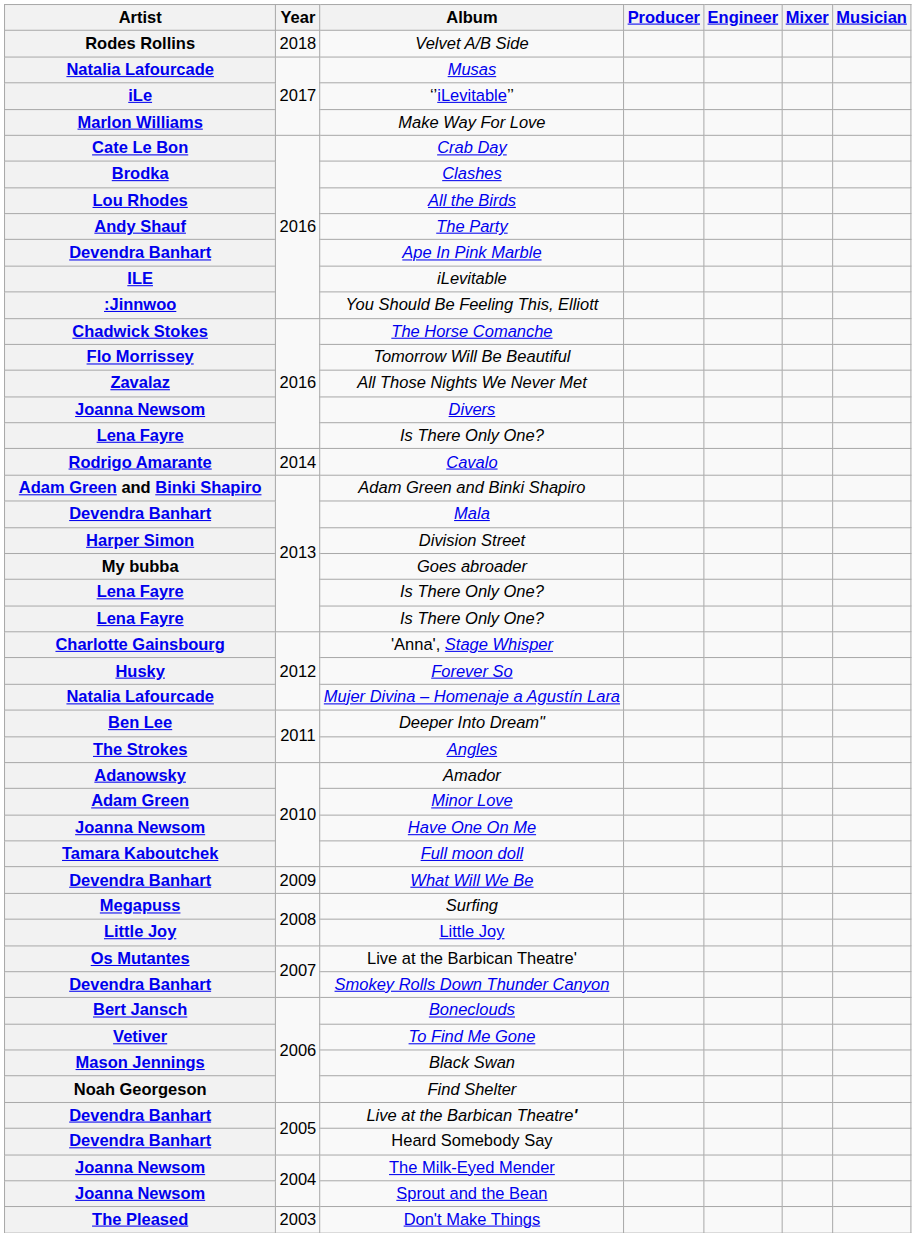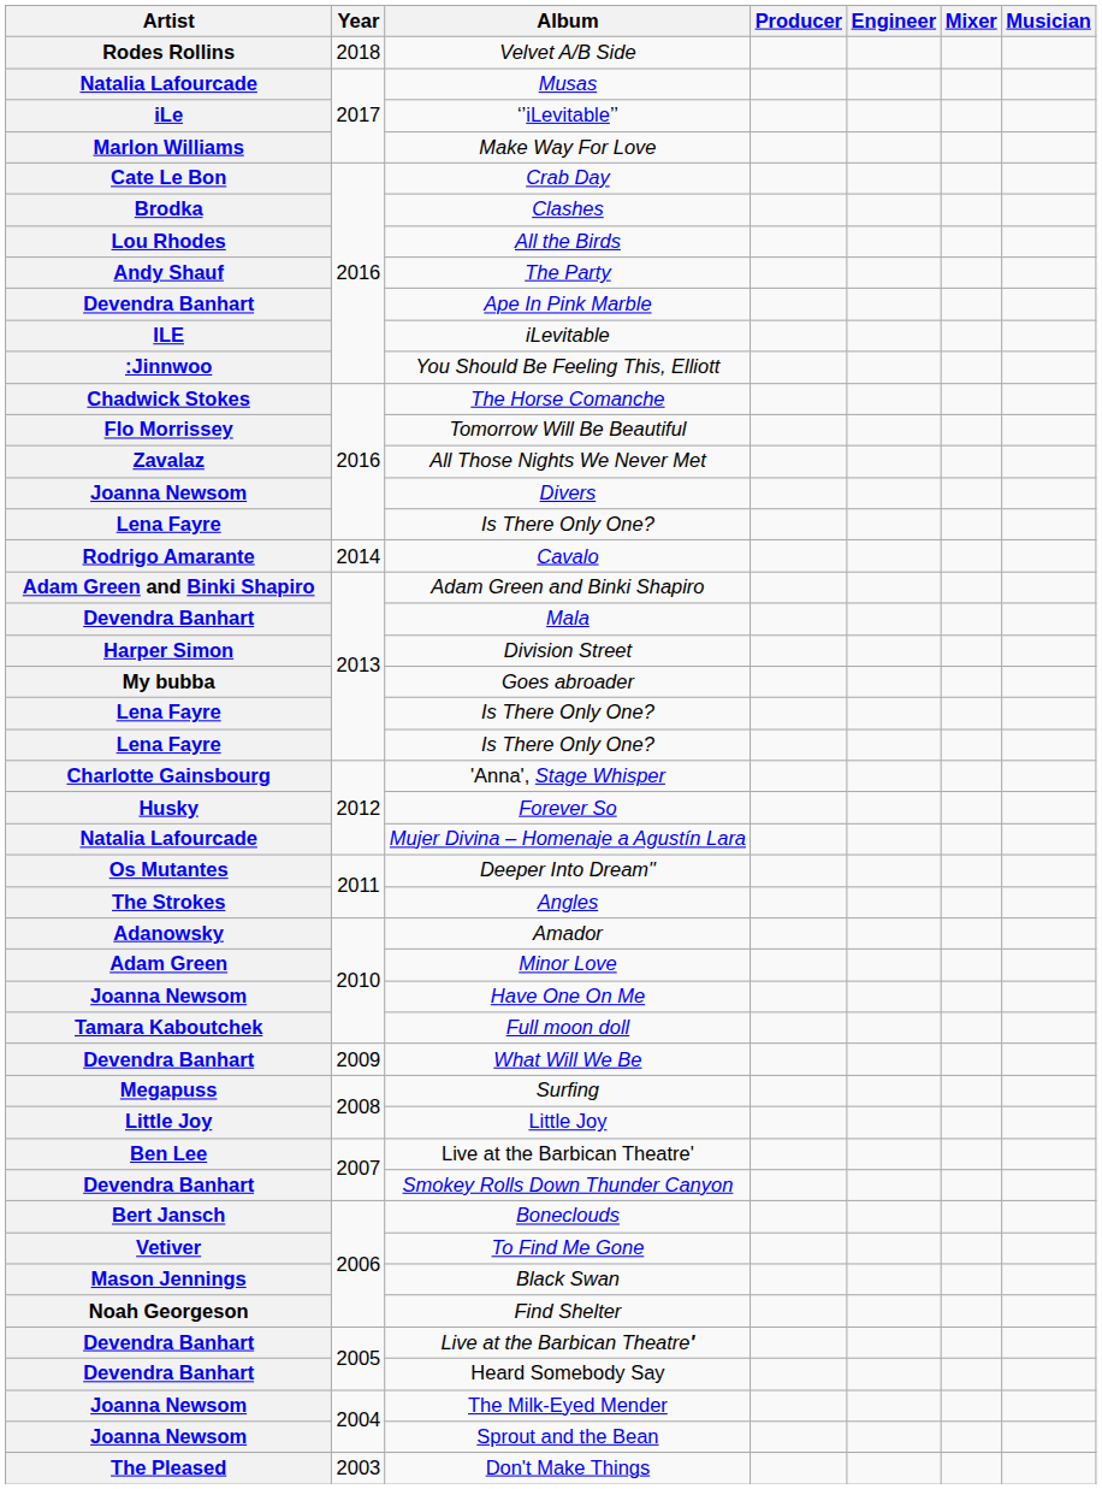Deeper Into Dream" | Artist: Ben Lee -> Os Mutantes
2007 / Live at the Barbican Theatre' | Artist: Os Mutantes -> Ben Lee
